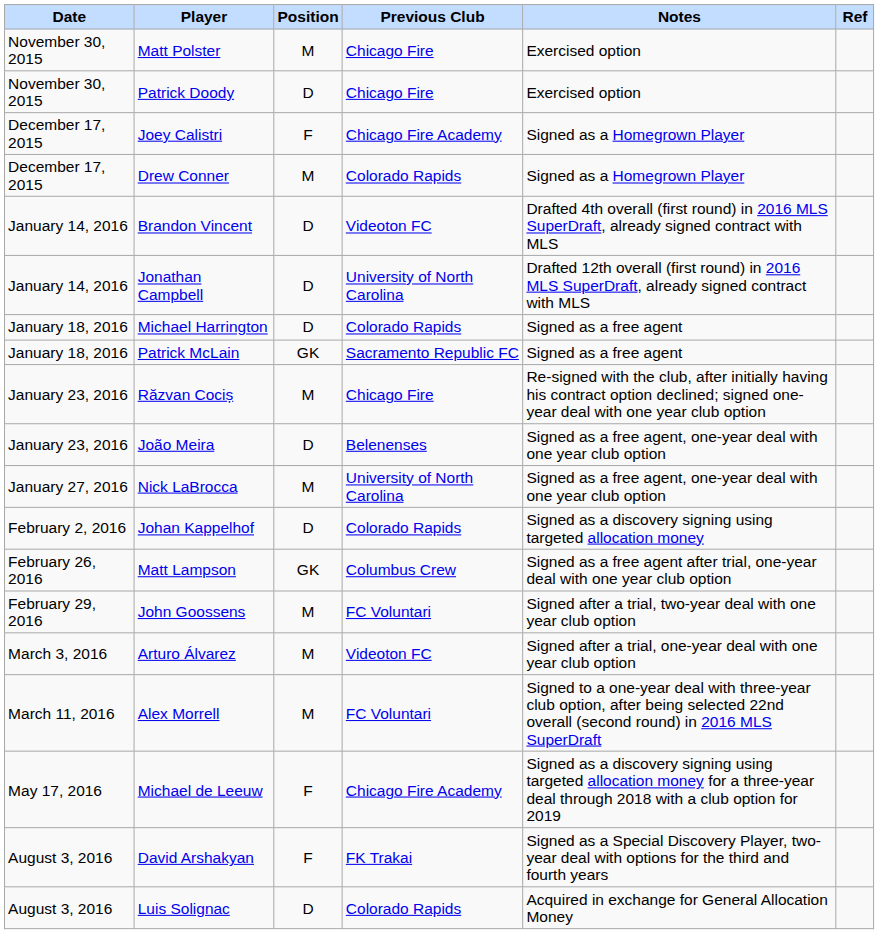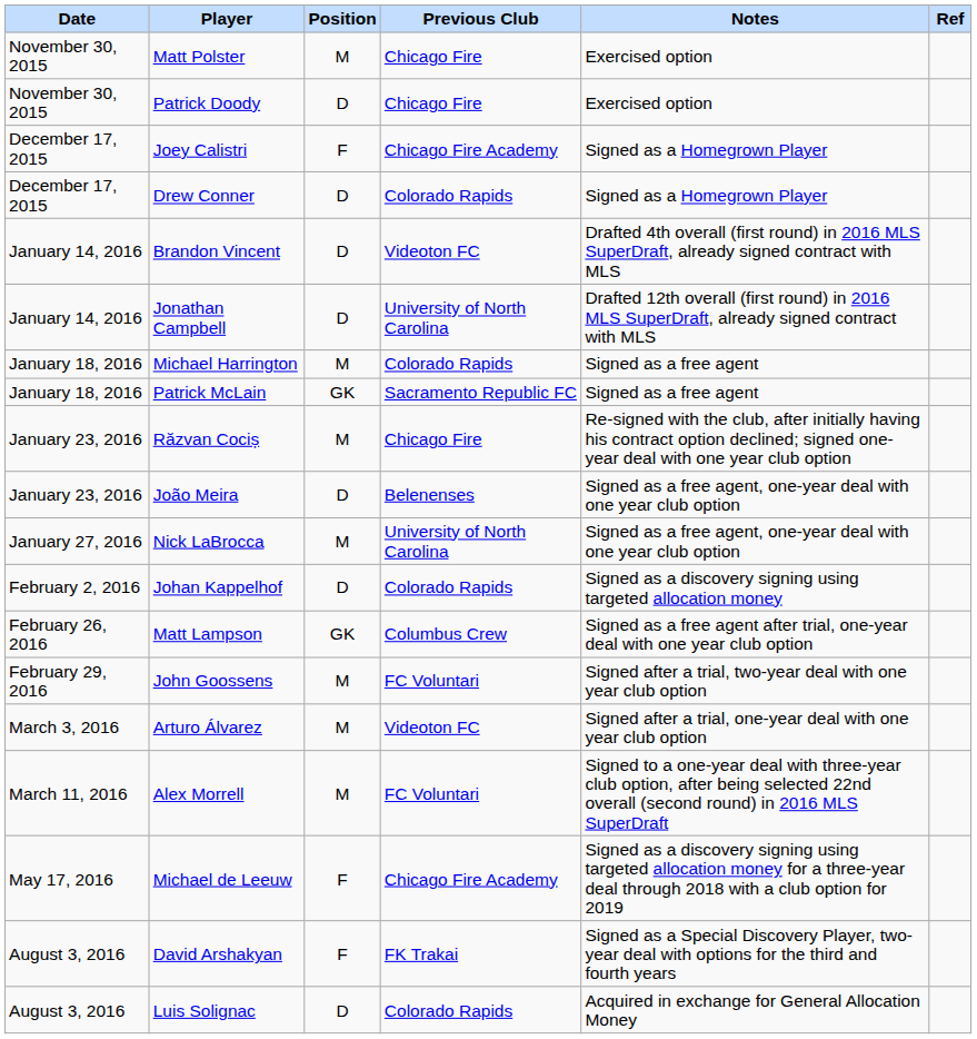Drew Conner | Position: M -> D
Michael Harrington | Position: D -> M
